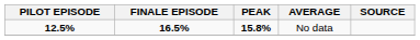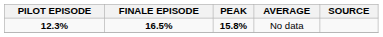No data | PILOT EPISODE: 12.5% -> 12.3%
